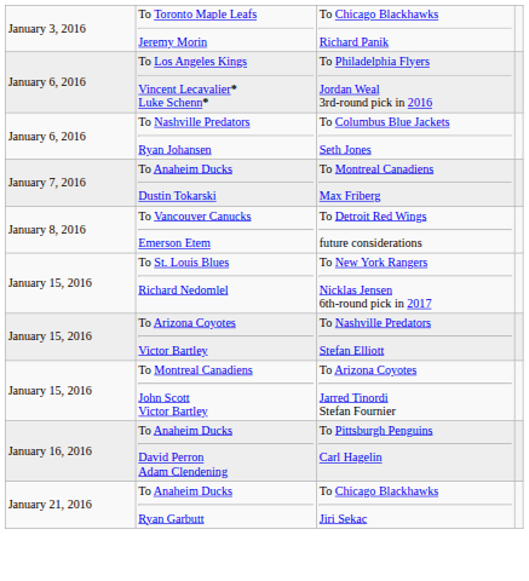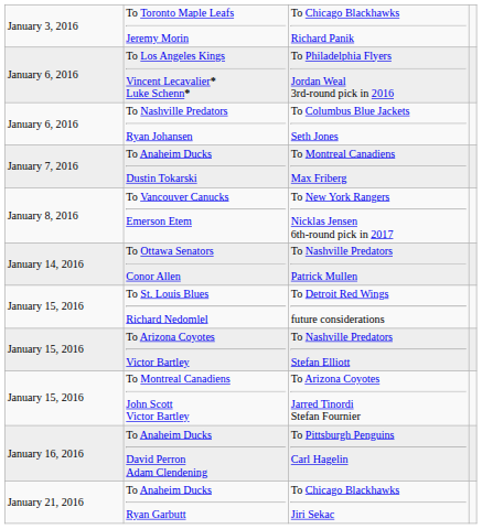To Vancouver Canucks Emerson Etem | column 3: To Detroit Red Wings future considerations -> To New York Rangers Nicklas Jensen 6th-round pick in 2017
+ row: January 14, 2016 | To Ottawa Senators Conor Allen | To Nashville Predators Patrick Mullen
To St. Louis Blues Richard Nedomlel | column 3: To New York Rangers Nicklas Jensen 6th-round pick in 2017 -> To Detroit Red Wings future considerations
